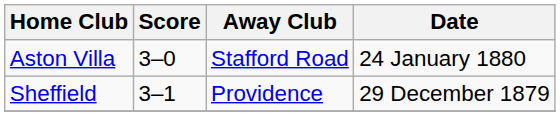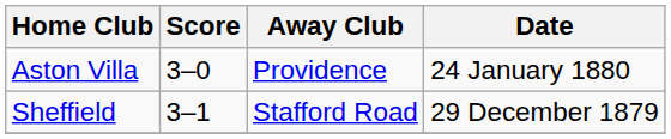Aston Villa | Away Club: Stafford Road -> Providence
Sheffield | Away Club: Providence -> Stafford Road
